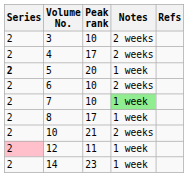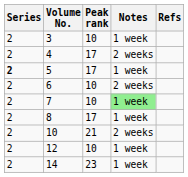3 | Notes: 2 weeks -> 1 week
5 | Peak rank: 20 -> 17
12 | Series: pink background -> no background
12 | Peak rank: 11 -> 10
